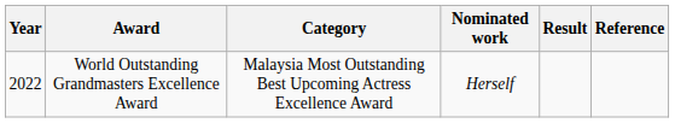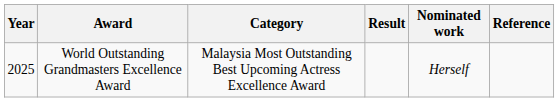columns swapped: Nominated work <-> Result
World Outstanding Grandmasters Excellence Award | Year: 2022 -> 2025
